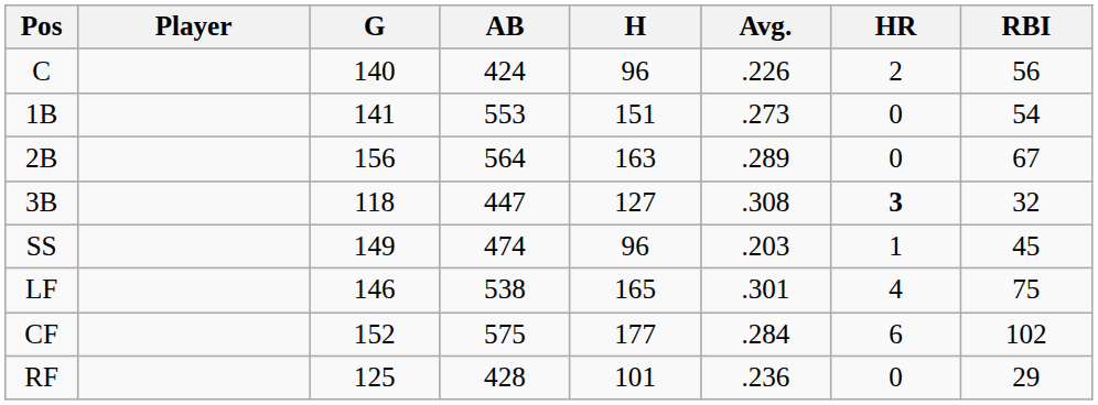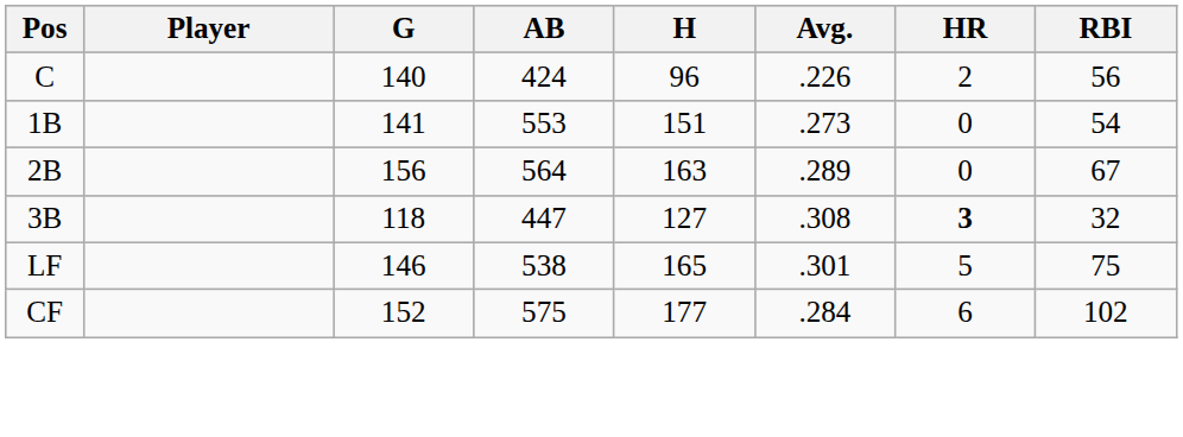- row: SS | 149 | 474 | 96 | .203 | 1 | 45
LF | HR: 4 -> 5
- row: RF | 125 | 428 | 101 | .236 | 0 | 29
